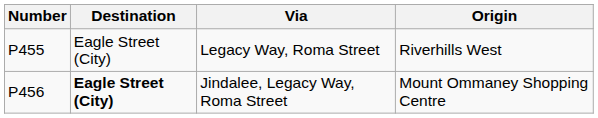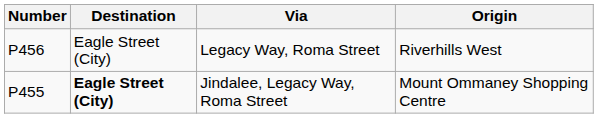Legacy Way, Roma Street | Number: P455 -> P456
Jindalee, Legacy Way, Roma Street | Number: P456 -> P455
